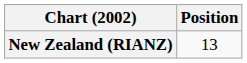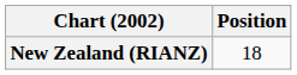New Zealand (RIANZ) | Position: 13 -> 18
